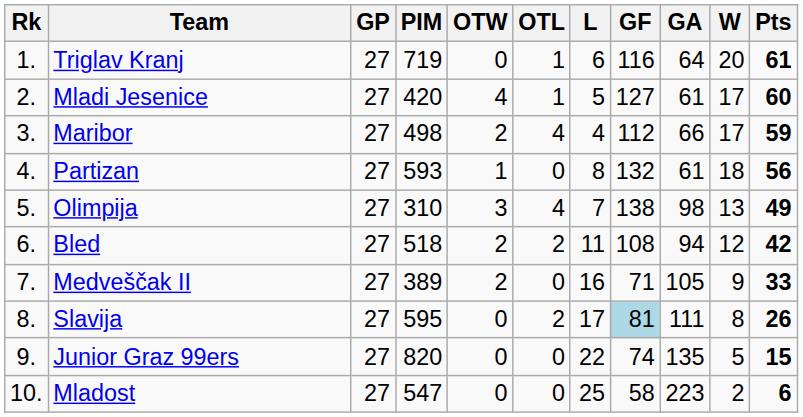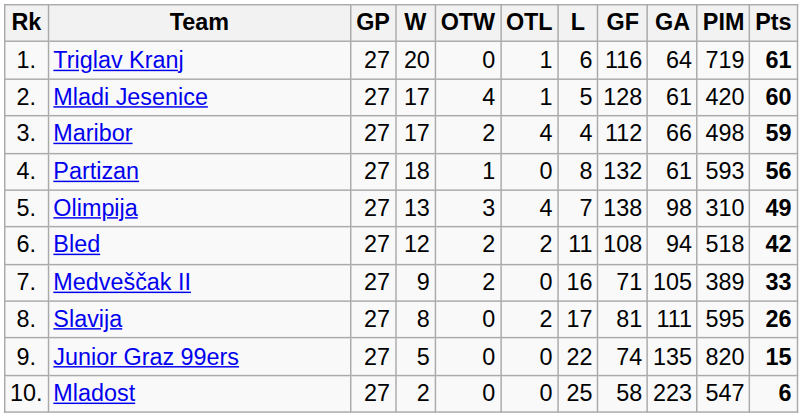columns swapped: W <-> PIM
Mladi Jesenice | GF: 127 -> 128
Slavija | GF: lightblue background -> no background
